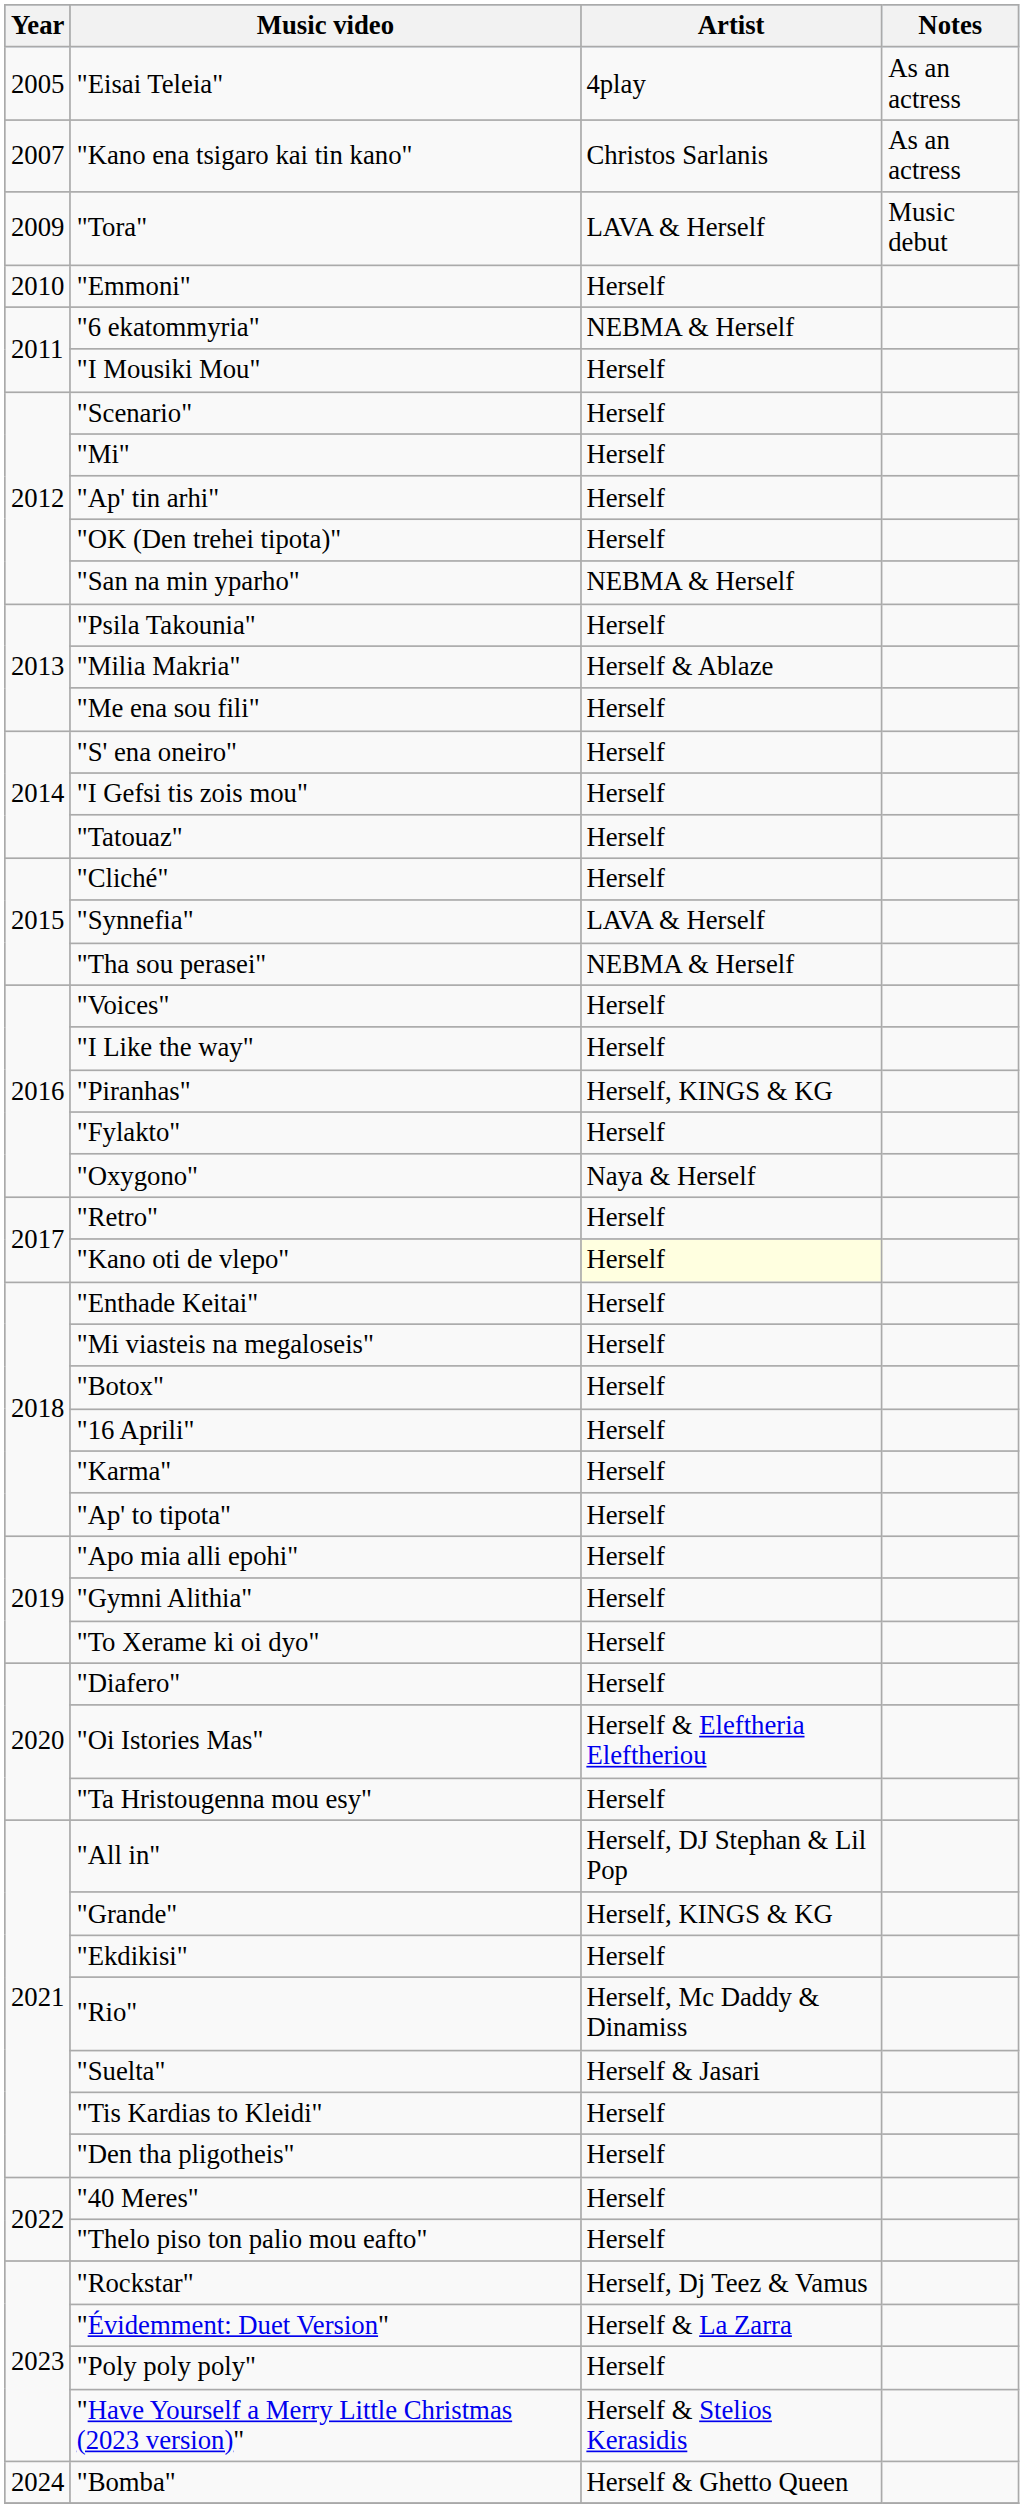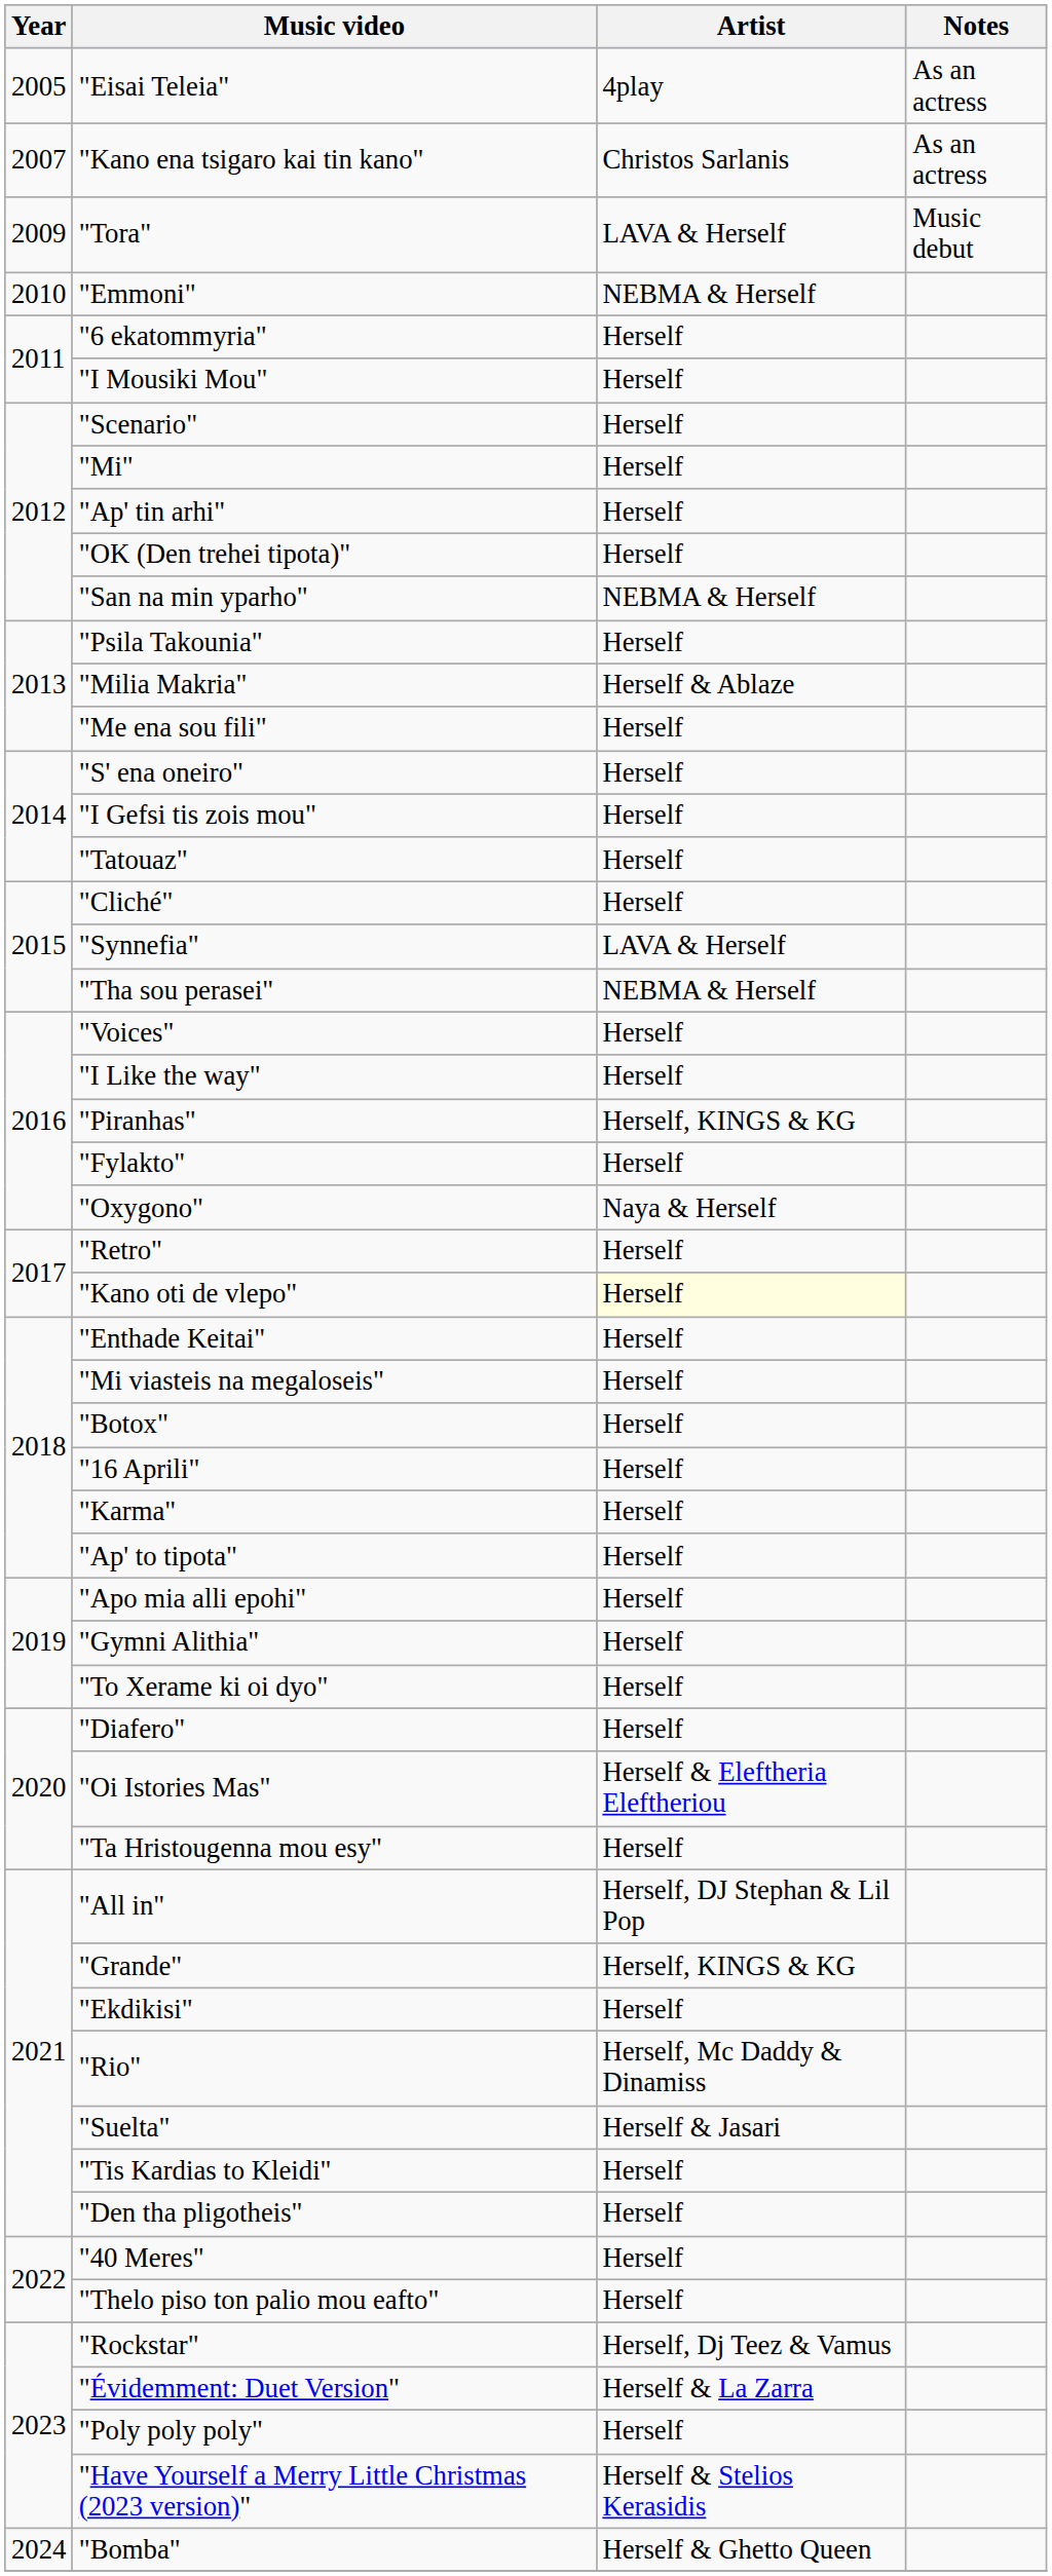"Emmoni" | Artist: Herself -> NEBMA & Herself
"6 ekatommyria" | Artist: NEBMA & Herself -> Herself
